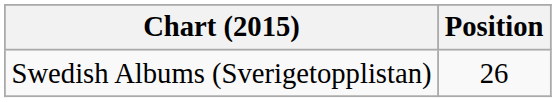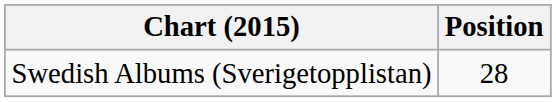Swedish Albums (Sverigetopplistan) | Position: 26 -> 28
